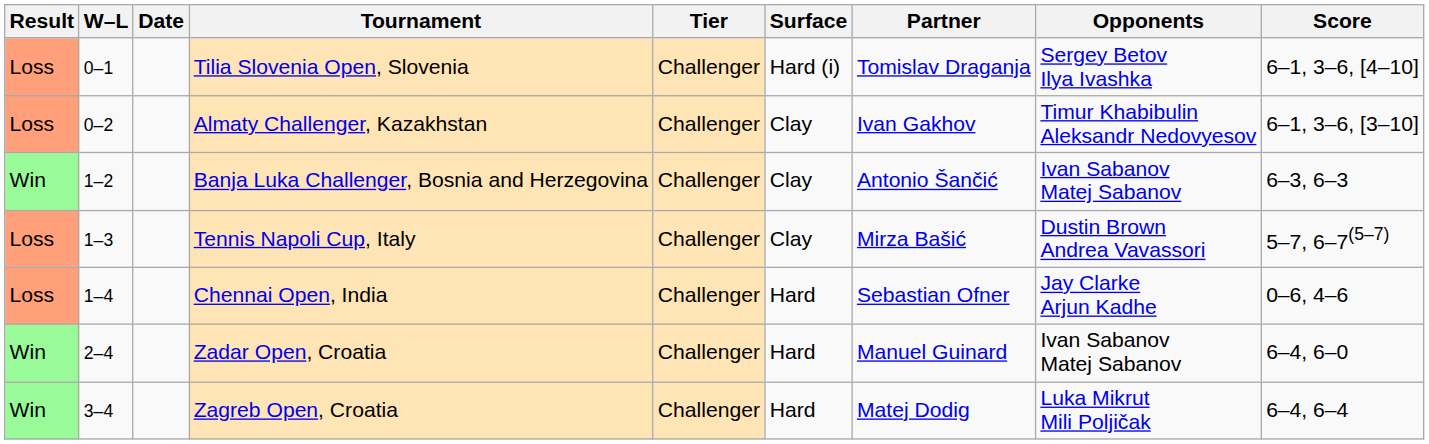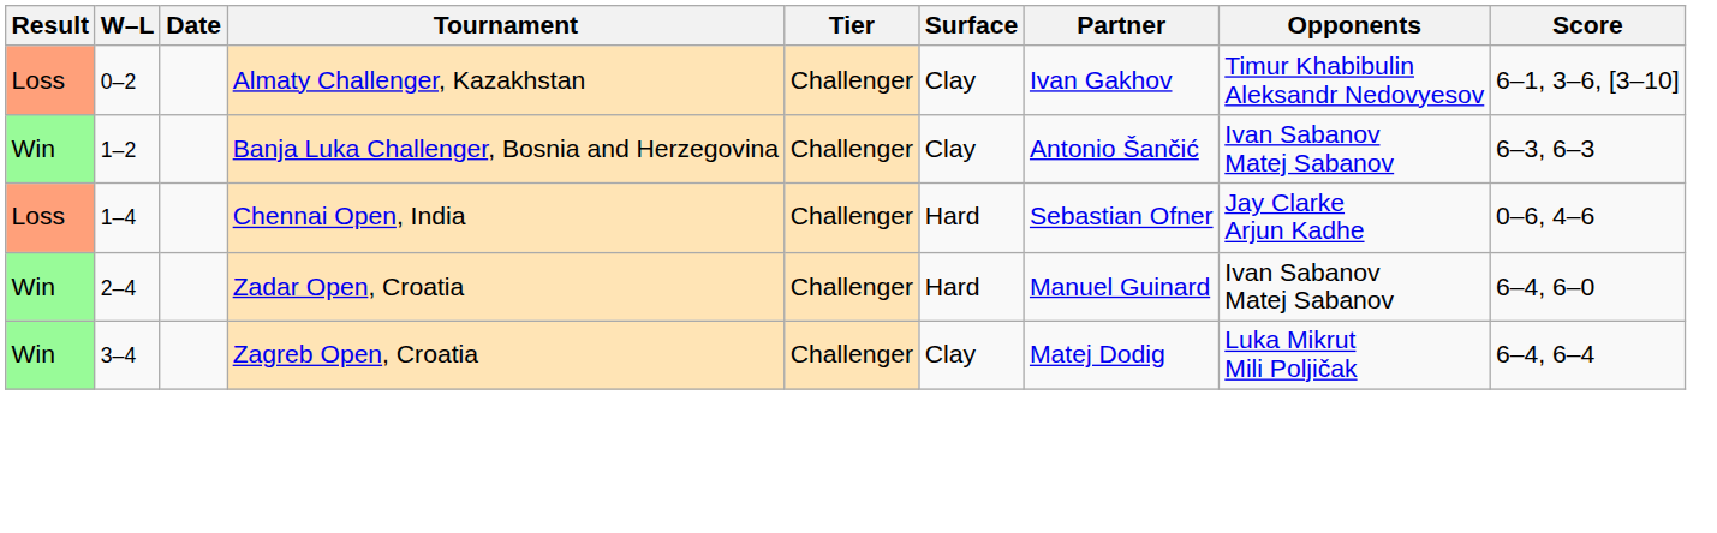- row: Loss | 0–1 | Tilia Slovenia Open, Slovenia | Challenger | Hard (i) | Tomislav Draganja | Sergey Betov Ilya Ivashka | 6–1, 3–6, [4–10]
- row: Loss | 1–3 | Tennis Napoli Cup, Italy | Challenger | Clay | Mirza Bašić | Dustin Brown Andrea Vavassori | 5–7, 6–7(5–7)
Zagreb Open, Croatia | Surface: Hard -> Clay
